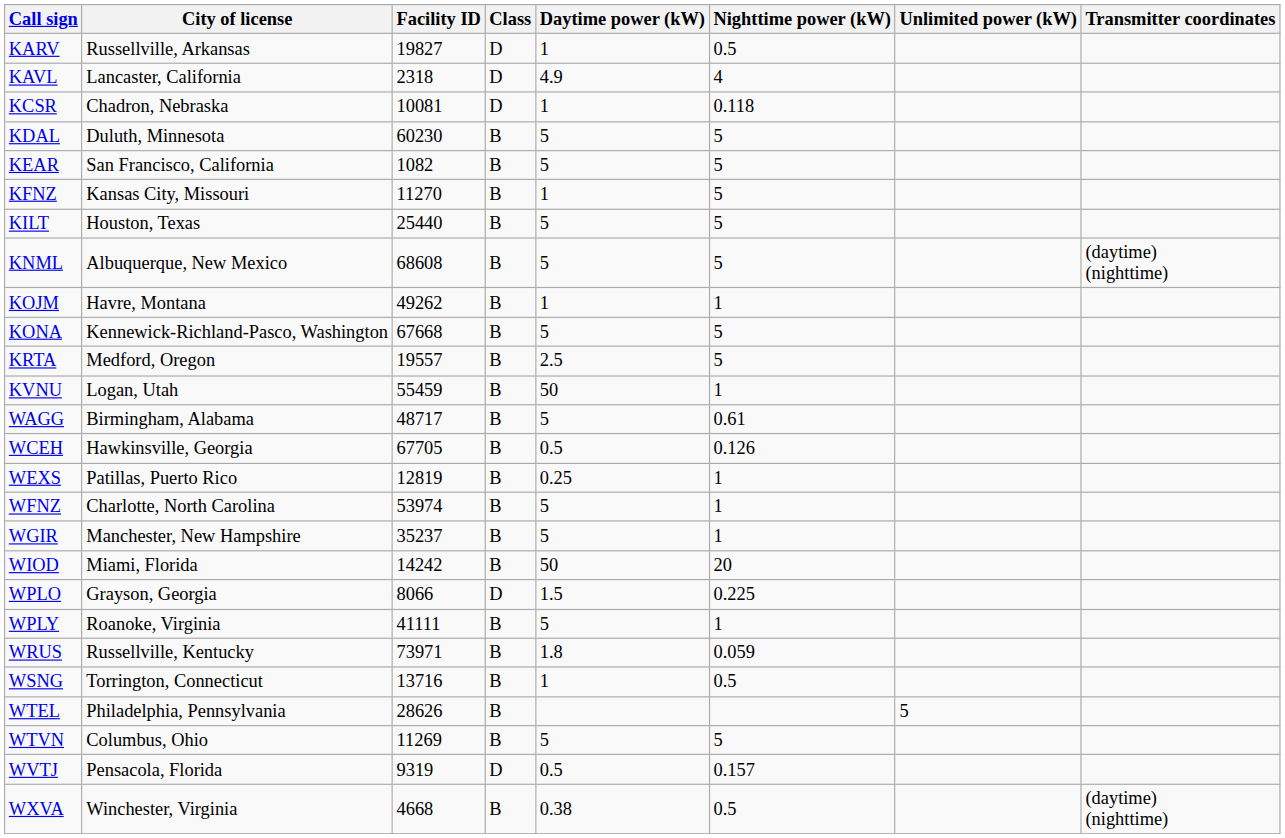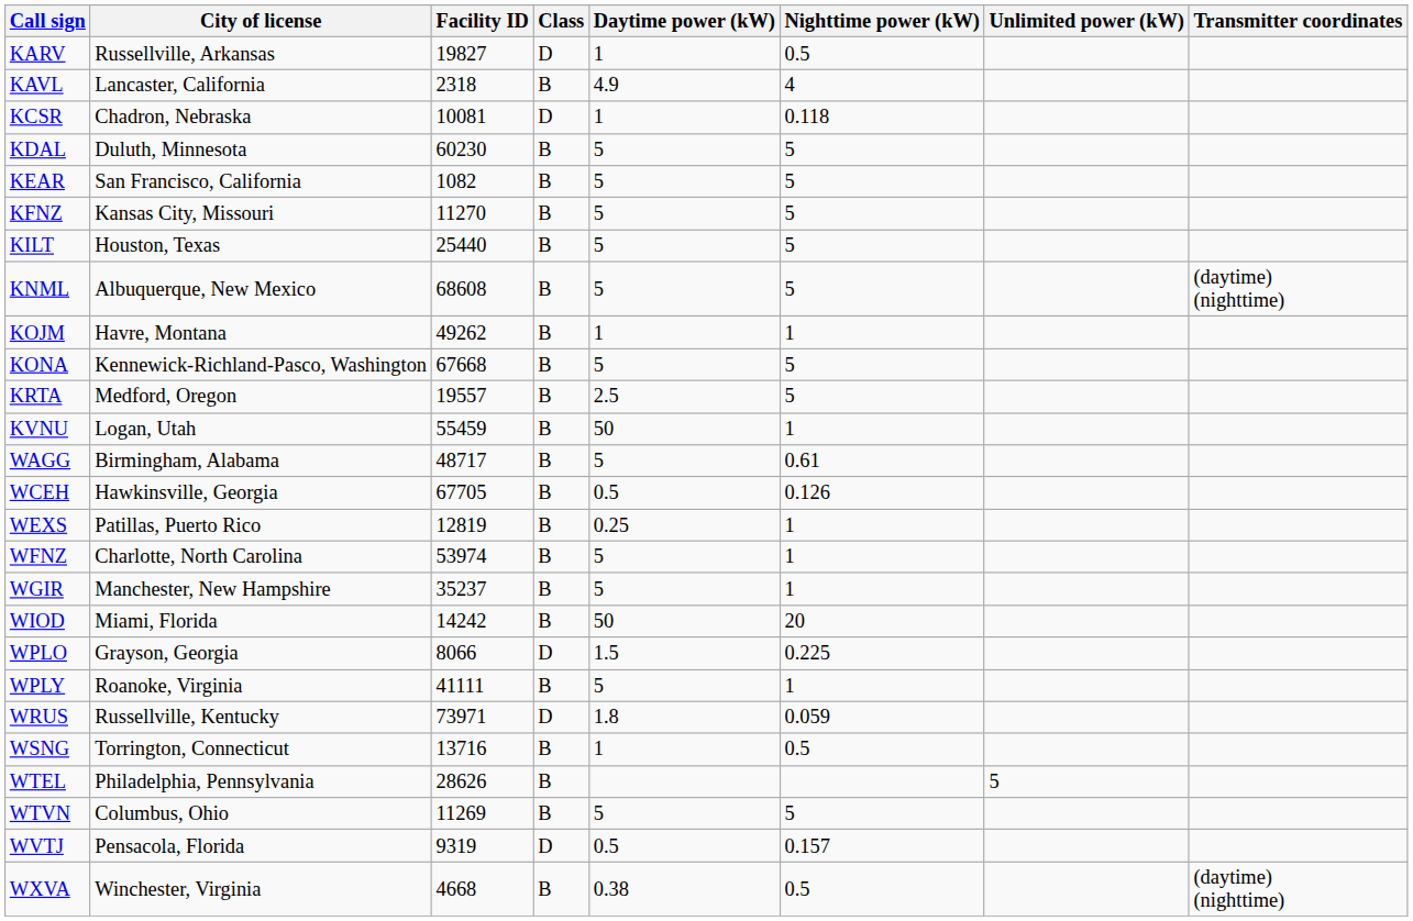KAVL | Class: D -> B
KFNZ | Daytime power (kW): 1 -> 5
WRUS | Class: B -> D
